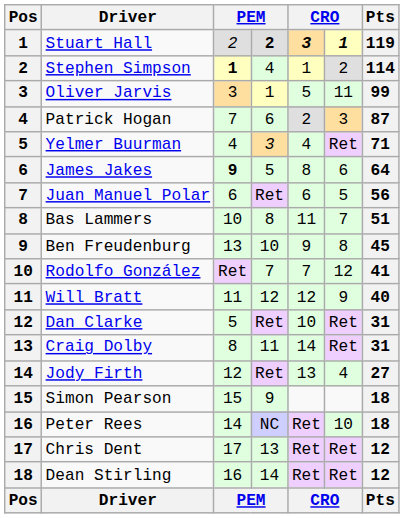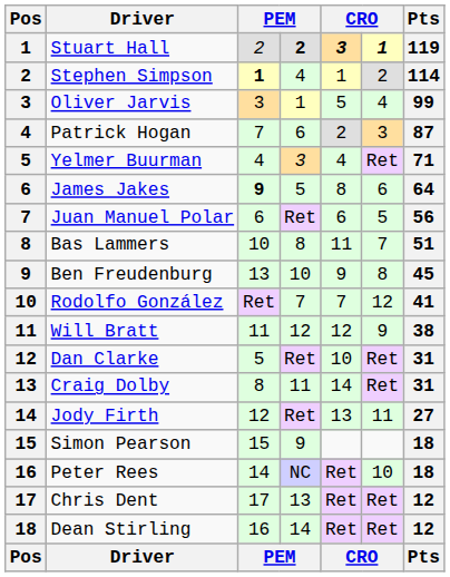Oliver Jarvis | column 6: 11 -> 4
Will Bratt | Pts: 40 -> 38
Jody Firth | column 6: 4 -> 11
